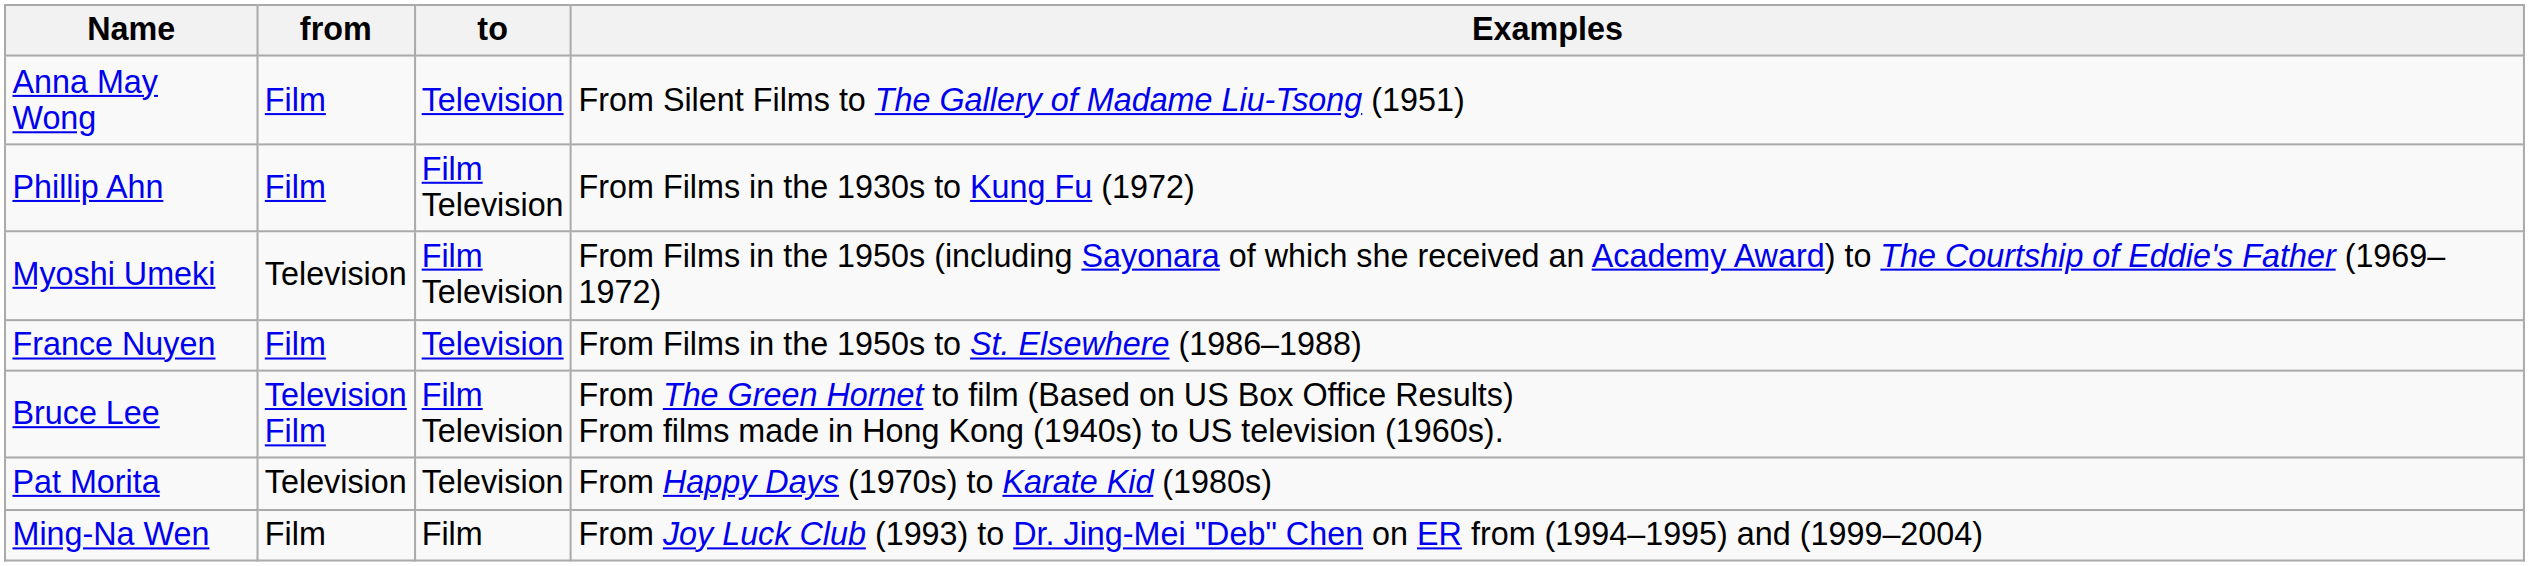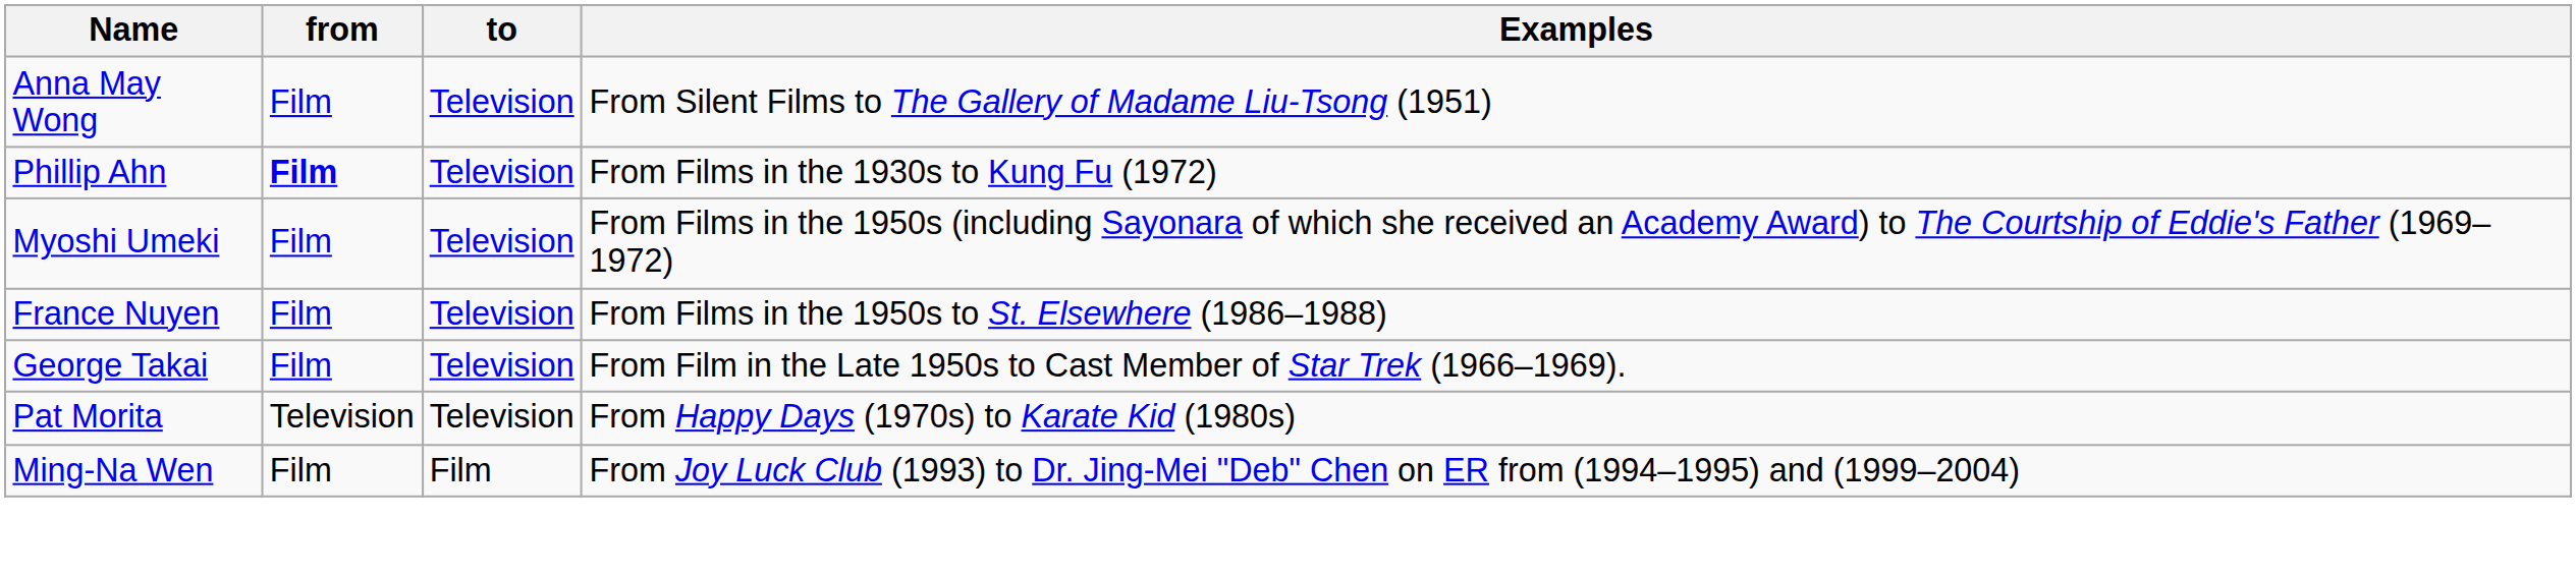Phillip Ahn | from: normal -> bold
Phillip Ahn | to: Film Television -> Television
Myoshi Umeki | from: Television -> Film
Myoshi Umeki | to: Film Television -> Television
- row: Bruce Lee | Television Film | Film Television | From The Green Hornet to film (Based on US Box Office Results) From films made in Hong Kong (1940s) to US television (1960s).
+ row: George Takai | Film | Television | From Film in the Late 1950s to Cast Member of Star Trek (1966–1969).
